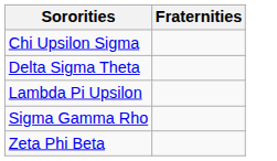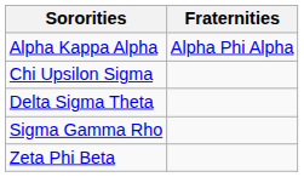+ row: Alpha Kappa Alpha | Alpha Phi Alpha
- row: Lambda Pi Upsilon
